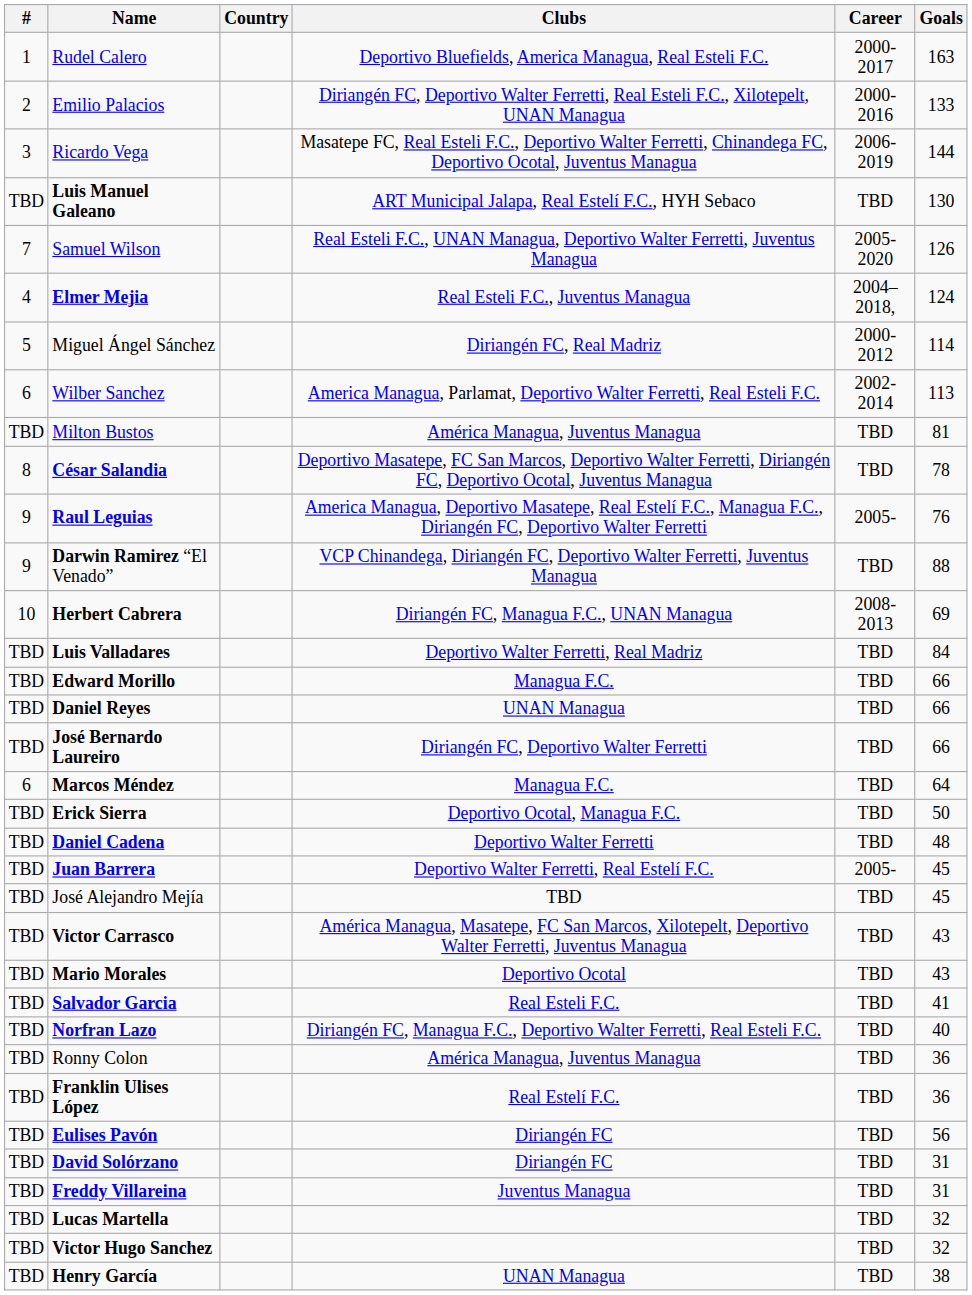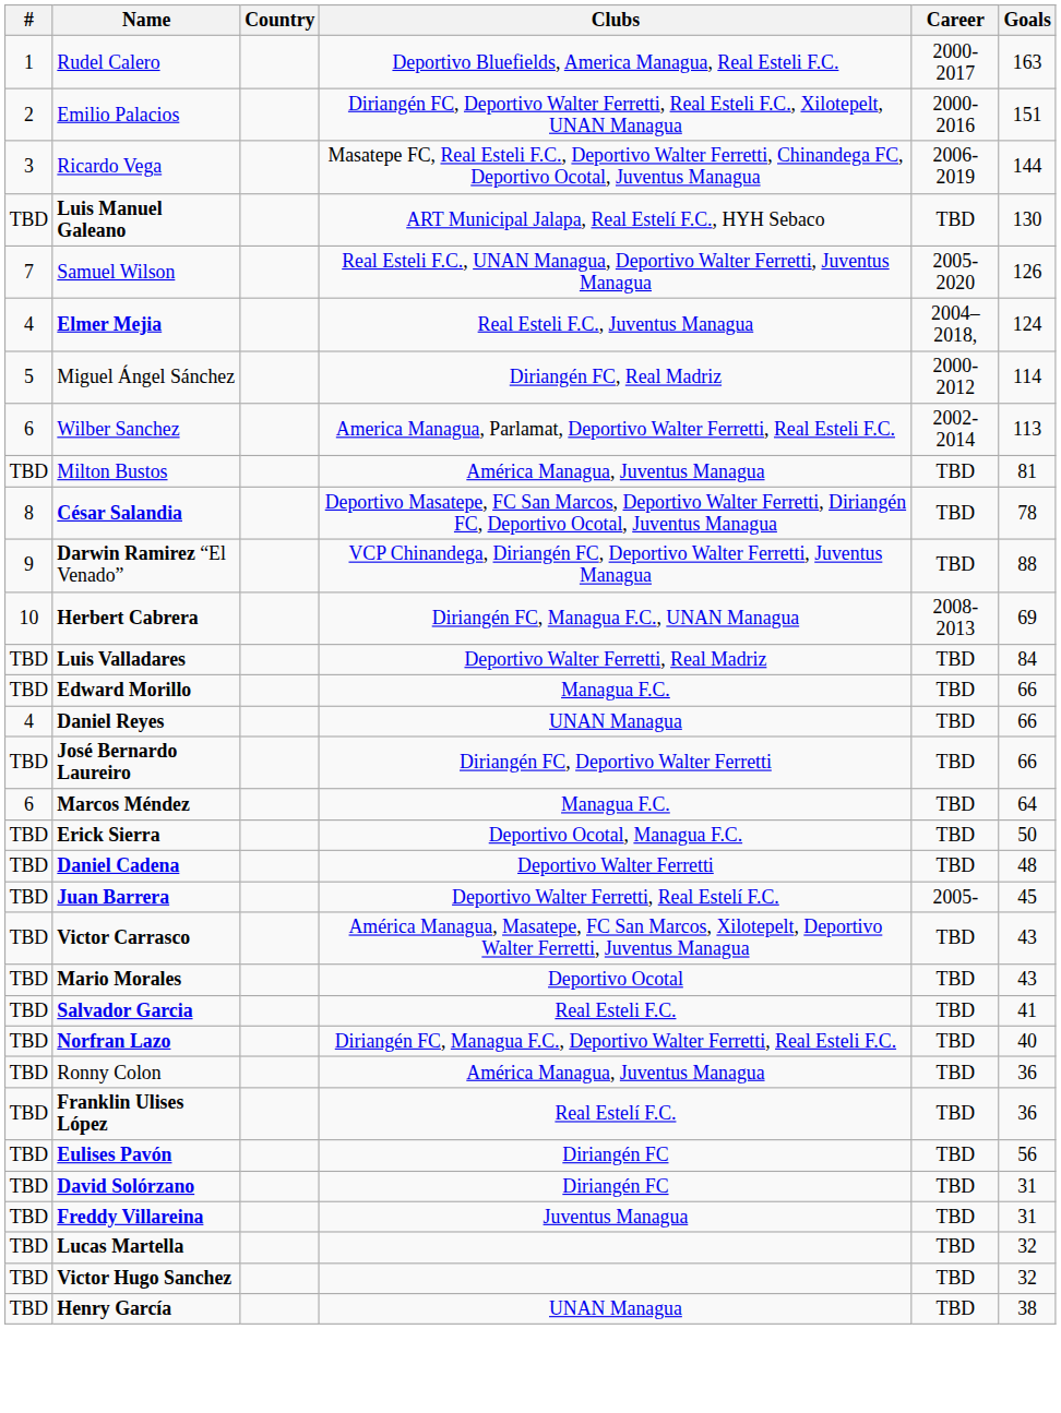Emilio Palacios | Goals: 133 -> 151
- row: 9 | Raul Leguias | America Managua, Deportivo Masatepe, Real Estelí F.C., Managua F.C., Diriangén FC, Deportivo Walter Ferretti | 2005- | 76
Daniel Reyes | #: TBD -> 4
- row: TBD | José Alejandro Mejía | TBD | TBD | 45
